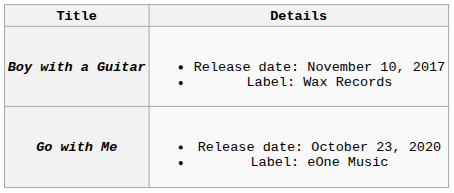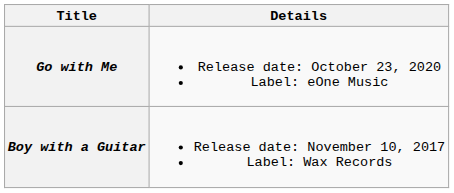rows swapped: Boy with a Guitar <-> Go with Me
